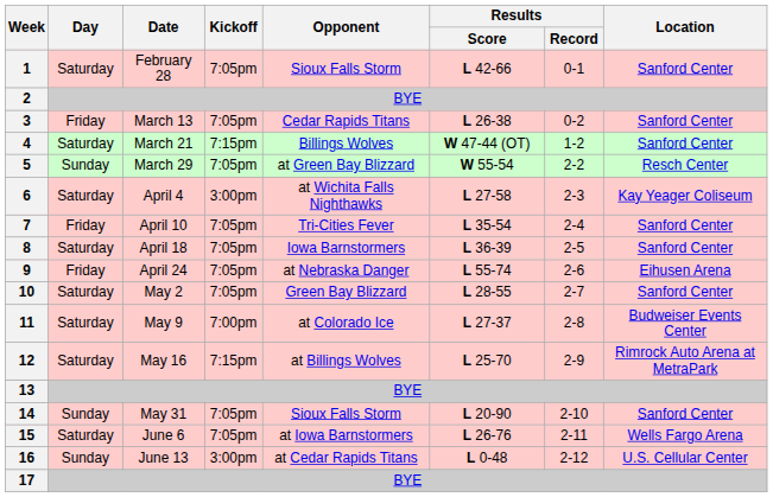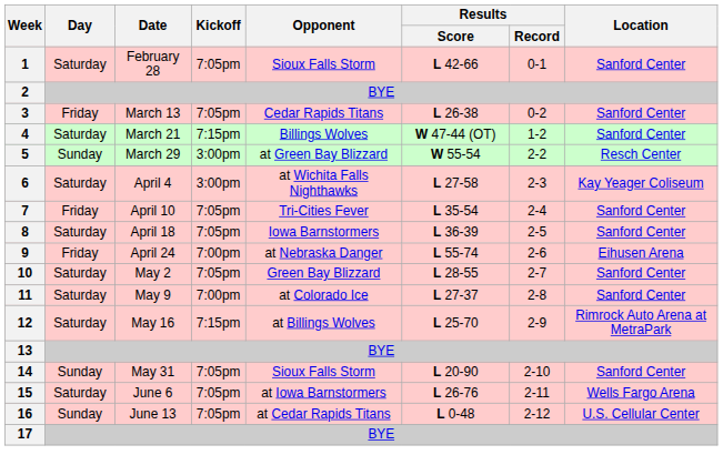5 | Kickoff: 7:05pm -> 3:00pm
9 | Kickoff: 7:05pm -> 7:00pm
11 | Location: Budweiser Events Center -> Sanford Center
16 | Kickoff: 3:00pm -> 7:05pm
